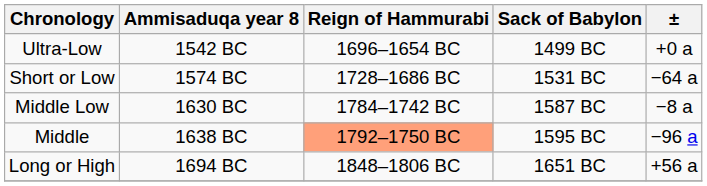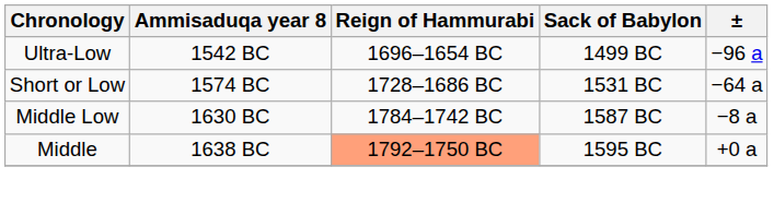Ultra-Low | ±: +0 a -> −96 a
Middle | ±: −96 a -> +0 a
- row: Long or High | 1694 BC | 1848–1806 BC | 1651 BC | +56 a
